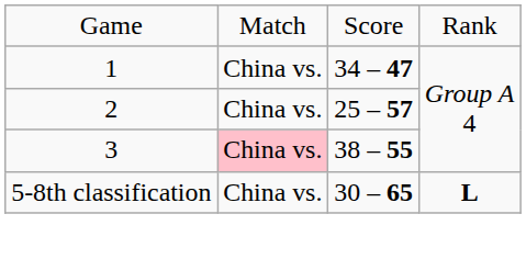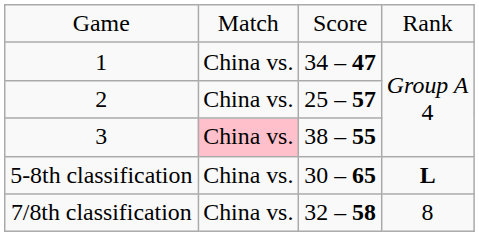+ row: 7/8th classification | China vs. | 32 – 58 | 8
